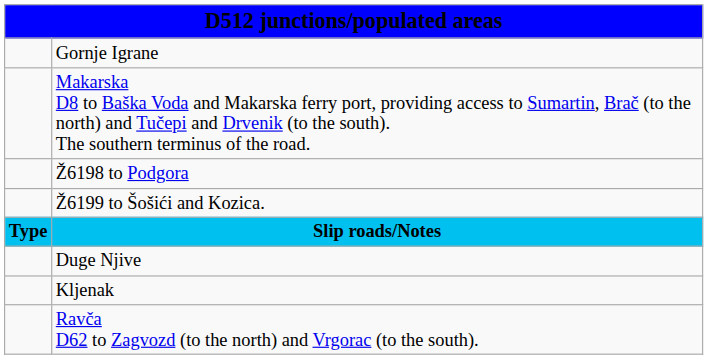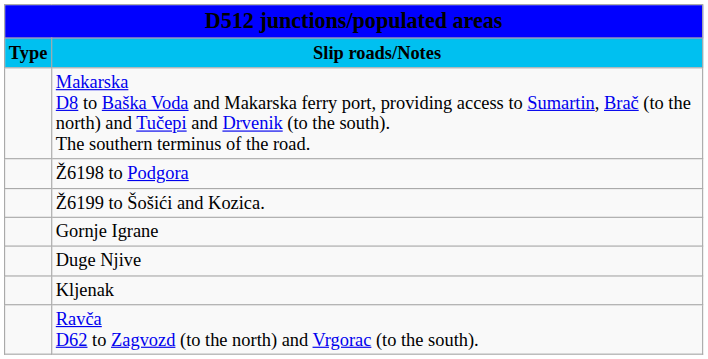rows swapped: Slip roads/Notes <-> Gornje Igrane
